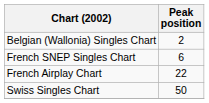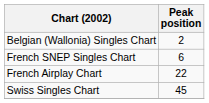Swiss Singles Chart | Peak position: 50 -> 45
